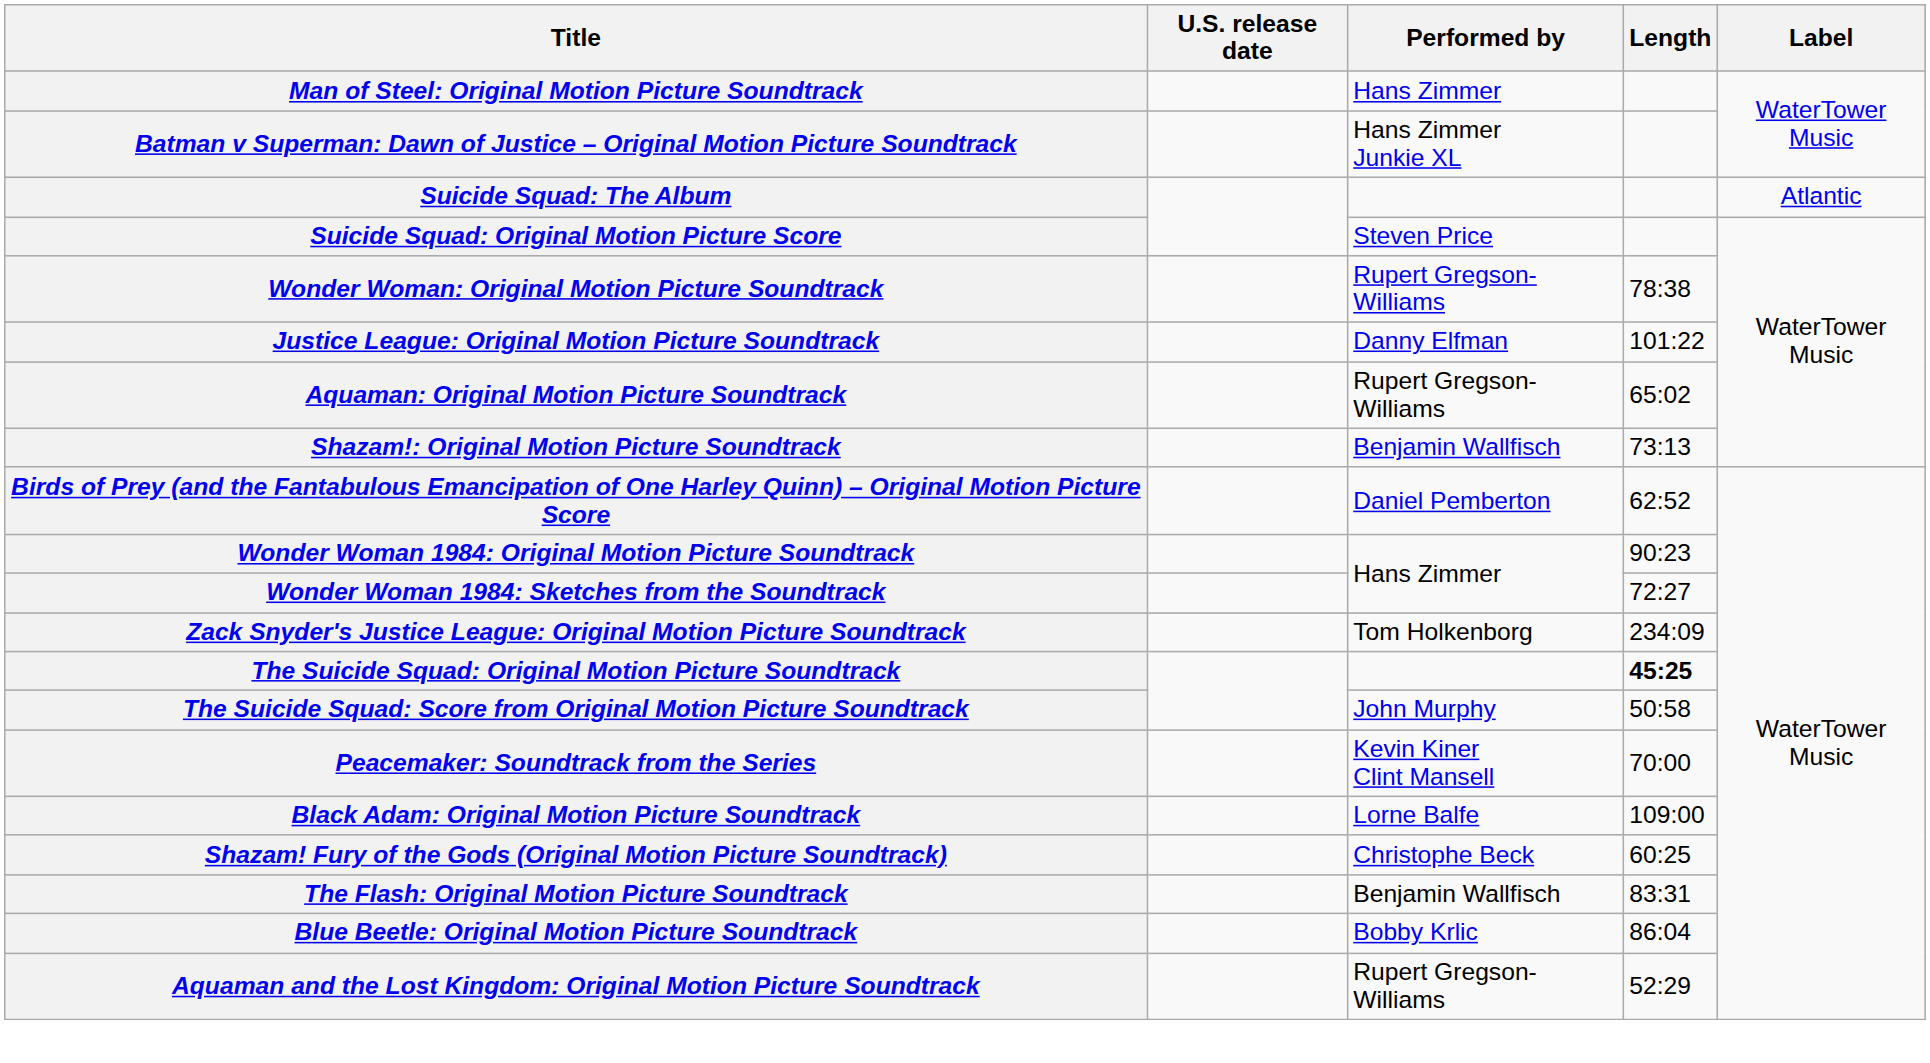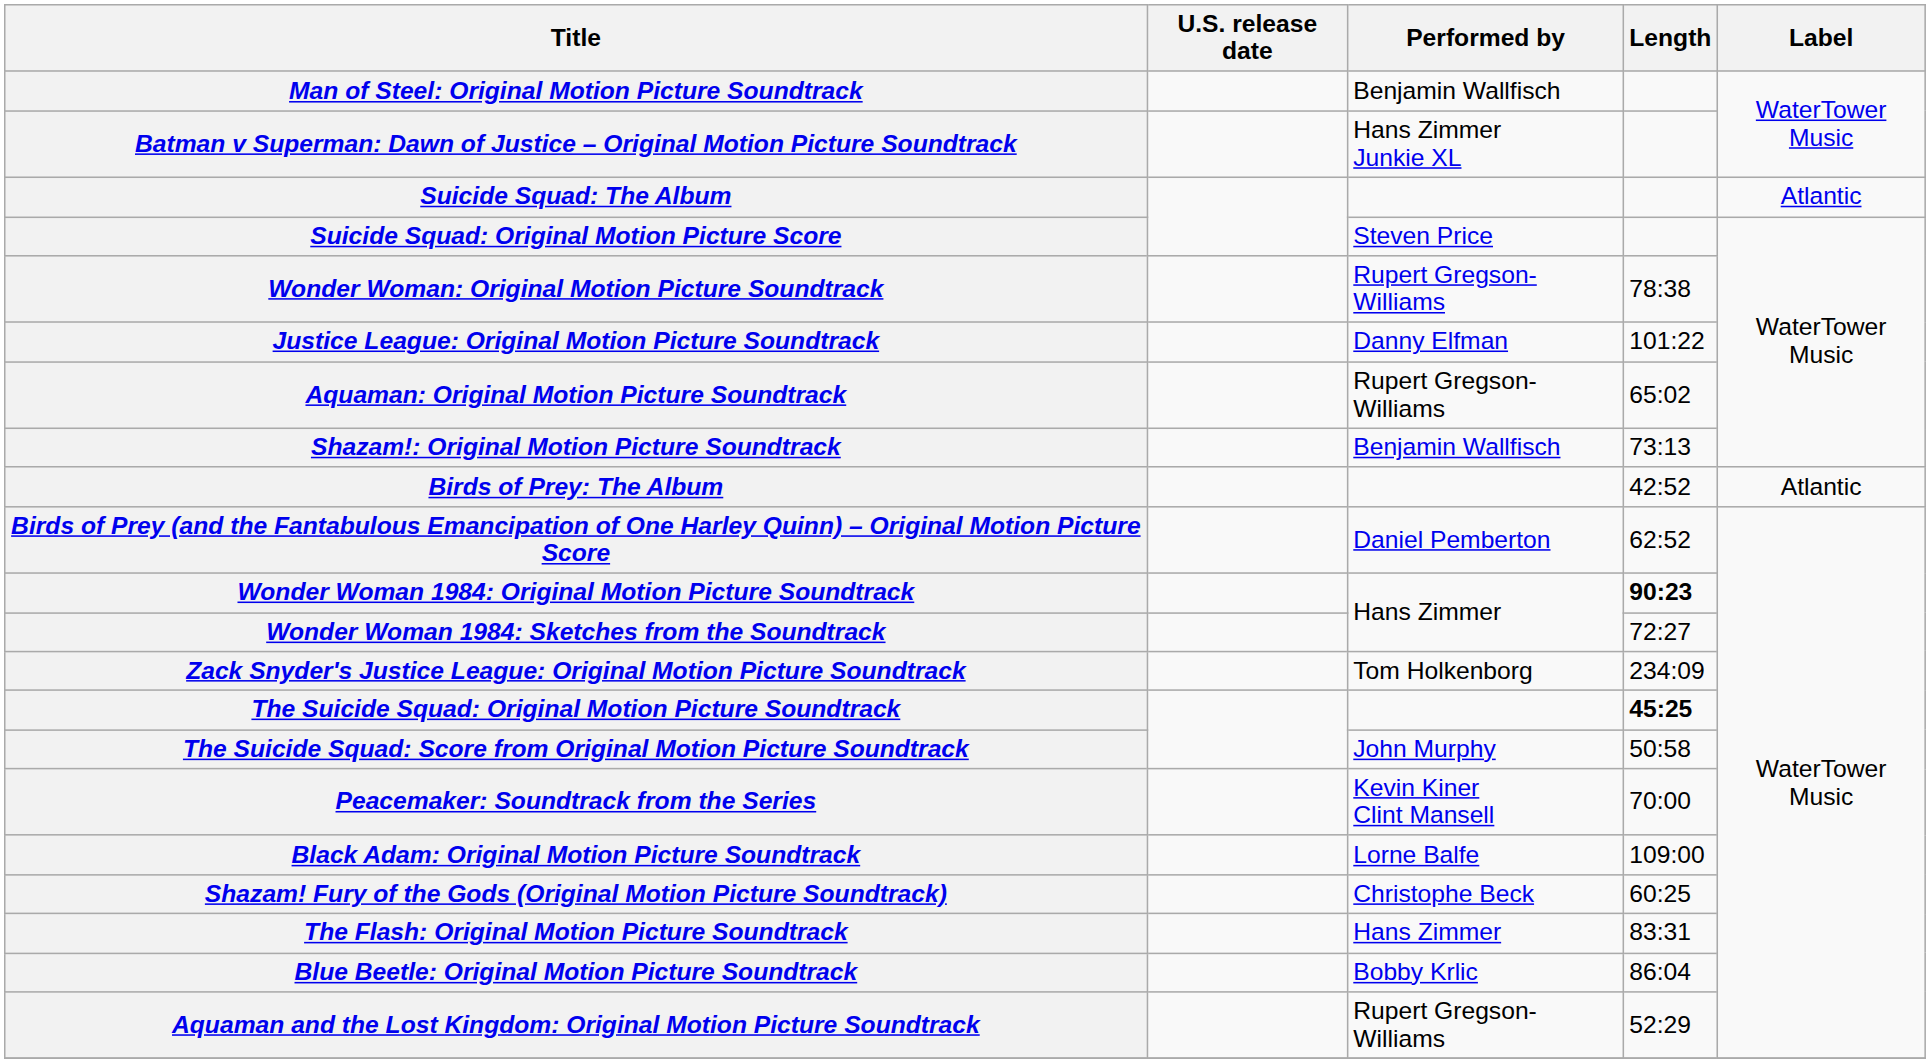Man of Steel: Original Motion Picture Soundtrack | Performed by: Hans Zimmer -> Benjamin Wallfisch
+ row: Birds of Prey: The Album | 42:52 | Atlantic
Wonder Woman 1984: Original Motion Picture Soundtrack | Length: normal -> bold
The Flash: Original Motion Picture Soundtrack | Performed by: Benjamin Wallfisch -> Hans Zimmer
